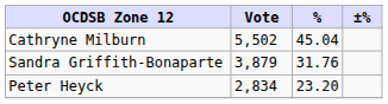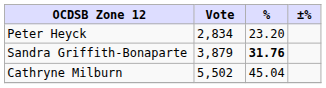rows swapped: Cathryne Milburn <-> Peter Heyck
Sandra Griffith-Bonaparte | %: normal -> bold
